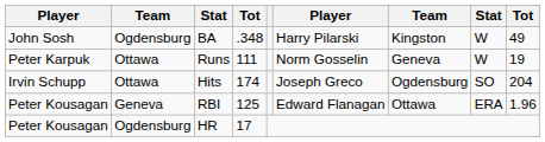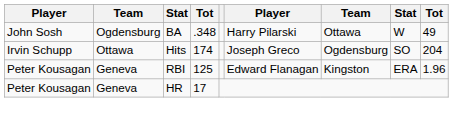BA | column 7: Kingston -> Ottawa
- row: Peter Karpuk | Ottawa | Runs | 111 | Norm Gosselin | Geneva | W | 19
RBI | column 7: Ottawa -> Kingston
HR | column 2: Ogdensburg -> Geneva
